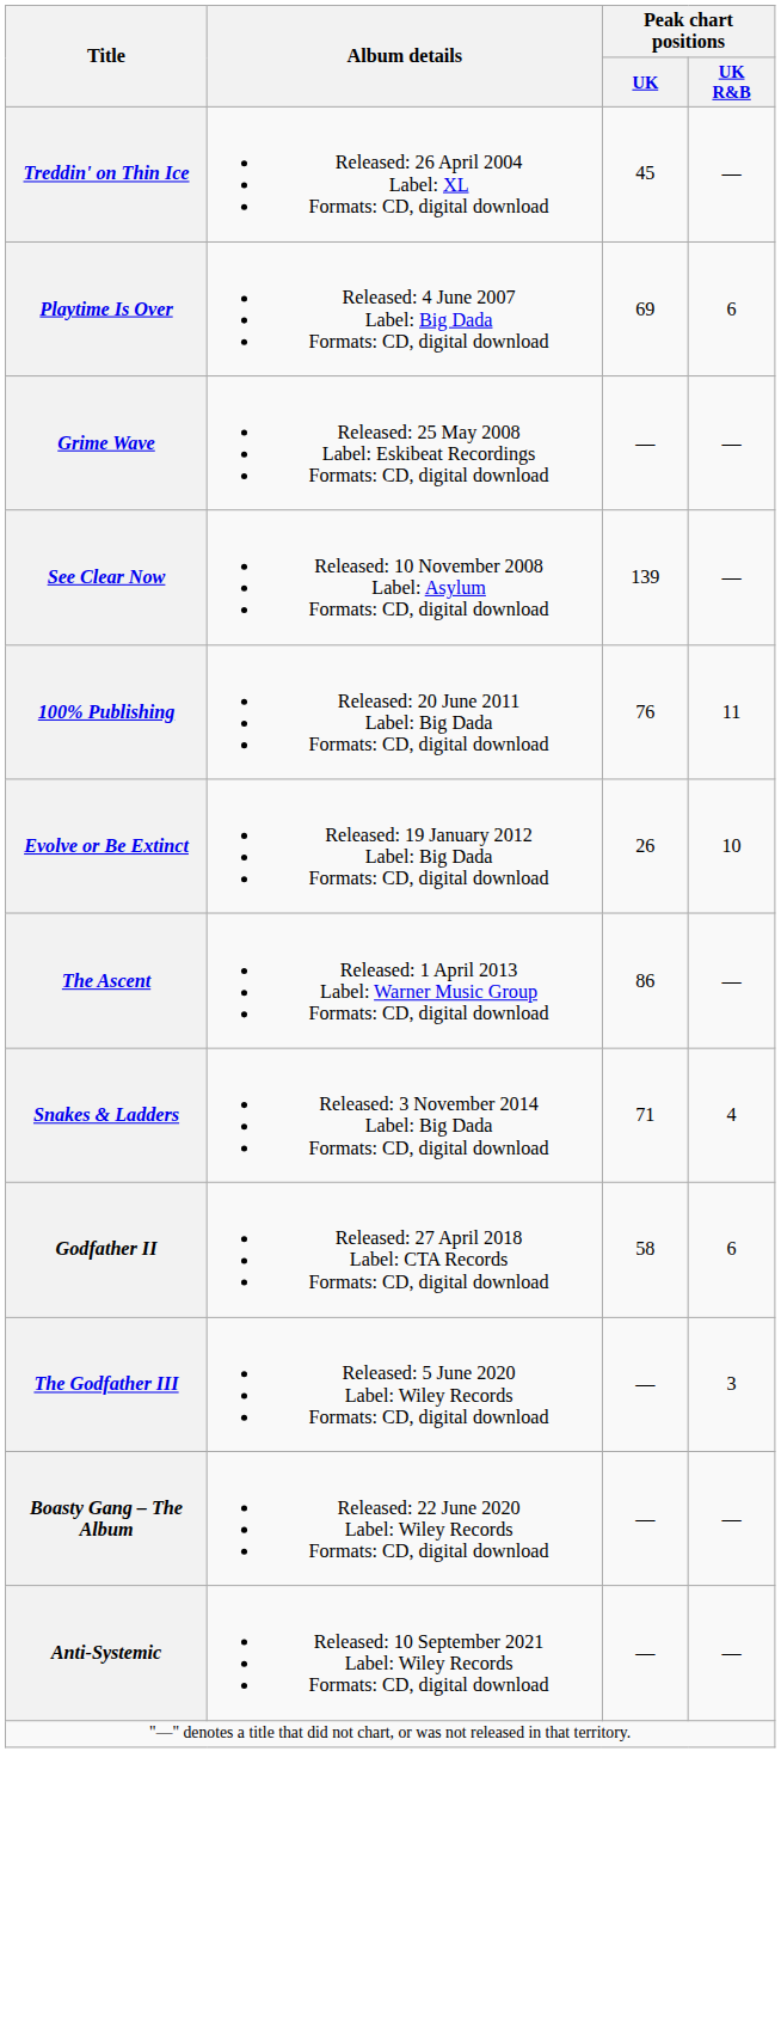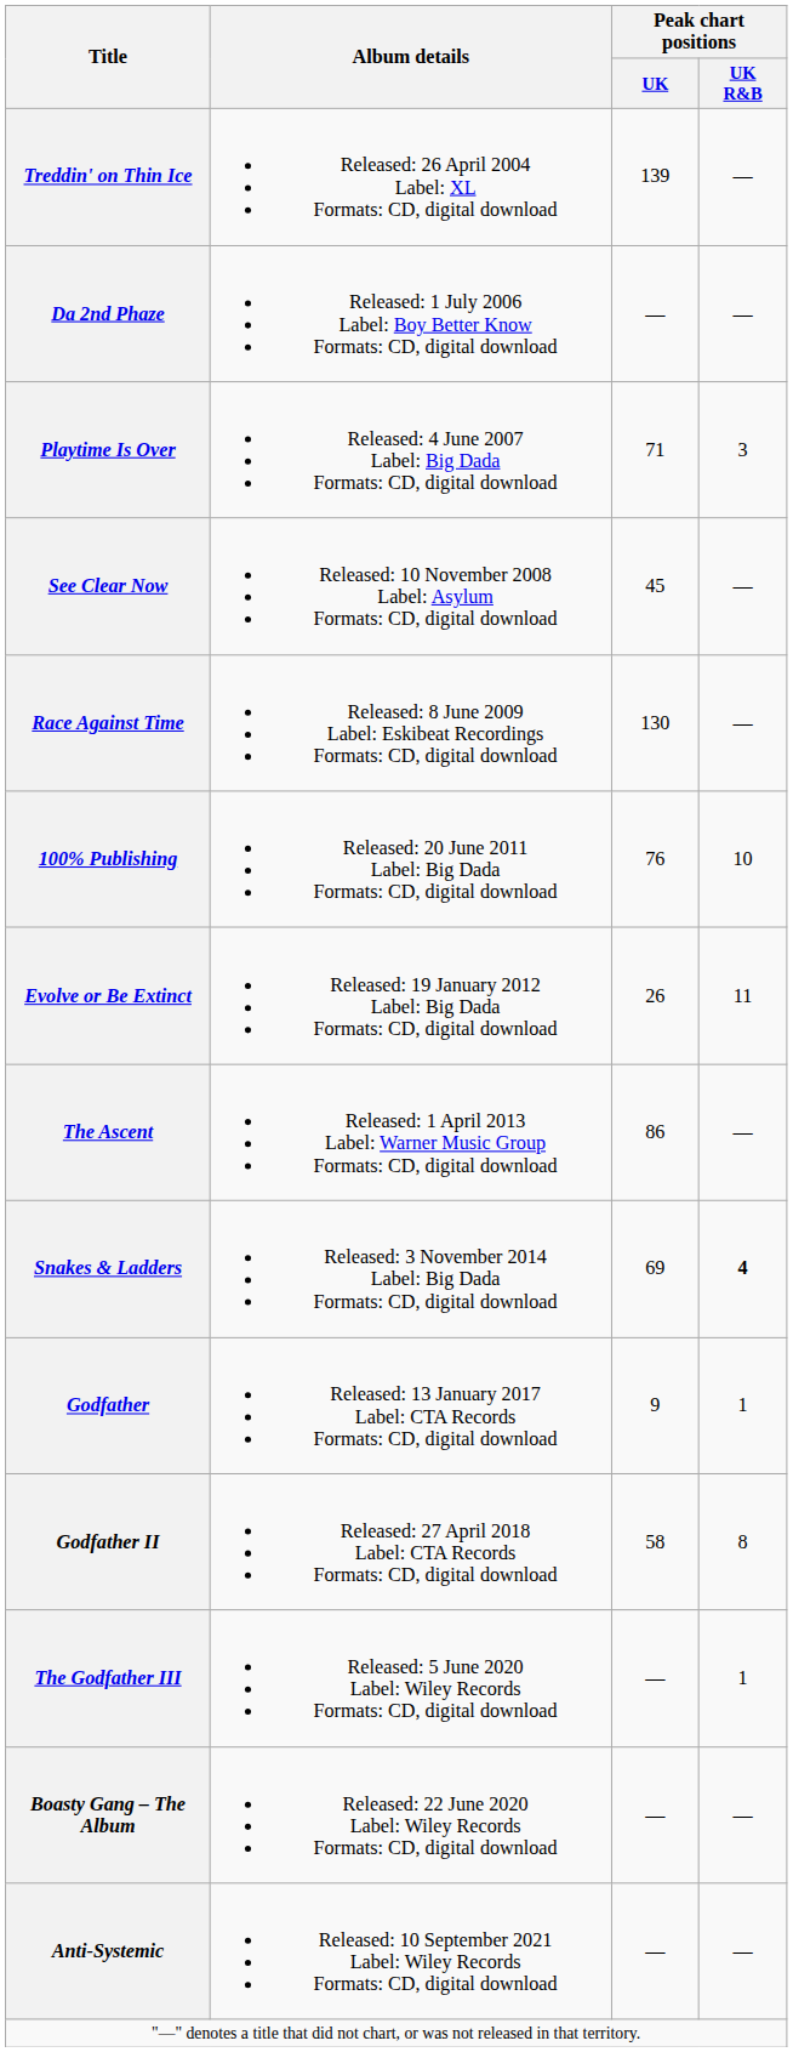Treddin' on Thin Ice | Peak chart positions / UK: 45 -> 139
+ row: Da 2nd Phaze | Released: 1 July 2006 Label: Boy Better Know Formats: CD, digital download | — | —
Playtime Is Over | Peak chart positions / UK: 69 -> 71
Playtime Is Over | Peak chart positions / UK R&B: 6 -> 3
- row: Grime Wave | Released: 25 May 2008 Label: Eskibeat Recordings Formats: CD, digital download | — | —
See Clear Now | Peak chart positions / UK: 139 -> 45
+ row: Race Against Time | Released: 8 June 2009 Label: Eskibeat Recordings Formats: CD, digital download | 130 | —
100% Publishing | Peak chart positions / UK R&B: 11 -> 10
Evolve or Be Extinct | Peak chart positions / UK R&B: 10 -> 11
Snakes & Ladders | Peak chart positions / UK: 71 -> 69
Snakes & Ladders | Peak chart positions / UK R&B: normal -> bold
+ row: Godfather | Released: 13 January 2017 Label: CTA Records Formats: CD, digital download | 9 | 1
Godfather II | Peak chart positions / UK R&B: 6 -> 8
The Godfather III | Peak chart positions / UK R&B: 3 -> 1
